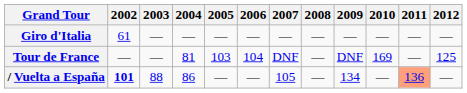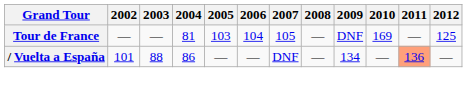- row: Giro d'Italia | 61 | — | — | — | — | — | — | — | — | — | —
Tour de France | 2007: DNF -> 105
/ Vuelta a España | 2002: bold -> normal
/ Vuelta a España | 2007: 105 -> DNF
